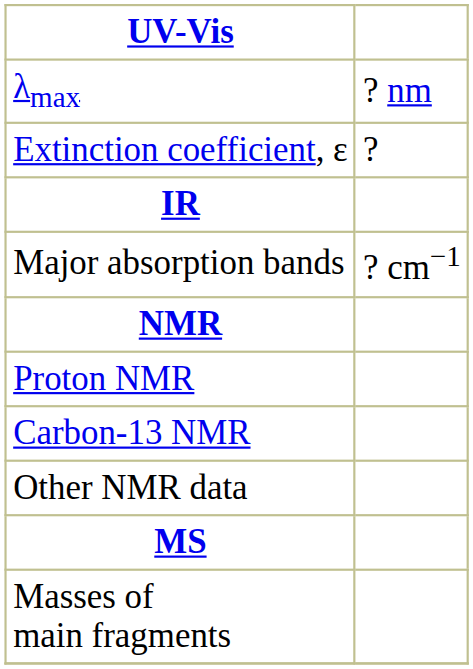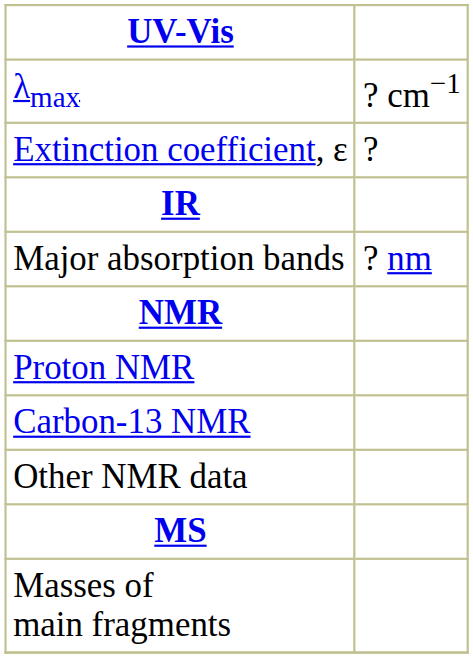λmax | column 2: ? nm -> ? cm−1
Major absorption bands | column 2: ? cm−1 -> ? nm
